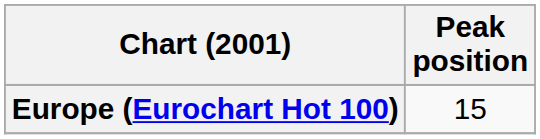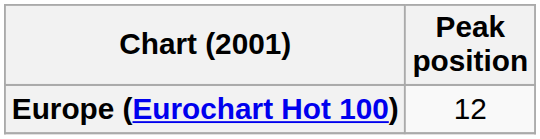Europe (Eurochart Hot 100) | Peak position: 15 -> 12
